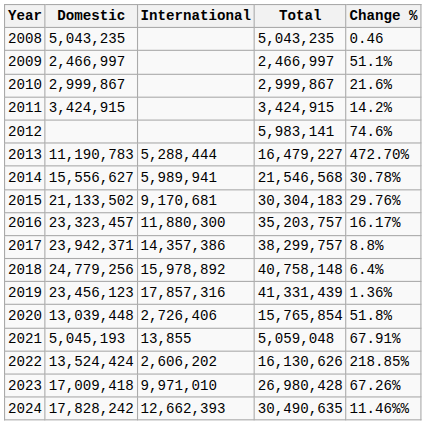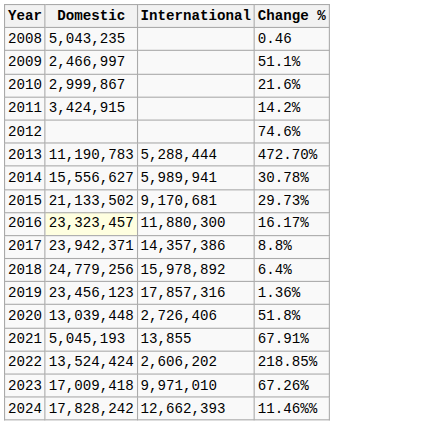- column: Total | 5,043,235 | 2,466,997 | 2,999,867 | 3,424,915 | 5,983,141 | 16,479,227 | 21,546,568 | 30,304,183 | 35,203,757 | 38,299,757 | 40,758,148 | 41,331,439 | 15,765,854 | 5,059,048 | 16,130,626 | 26,980,428 | 30,490,635
2015 | Change %: 29.76% -> 29.73%
2016 | Domestic: no background -> lightyellow background
